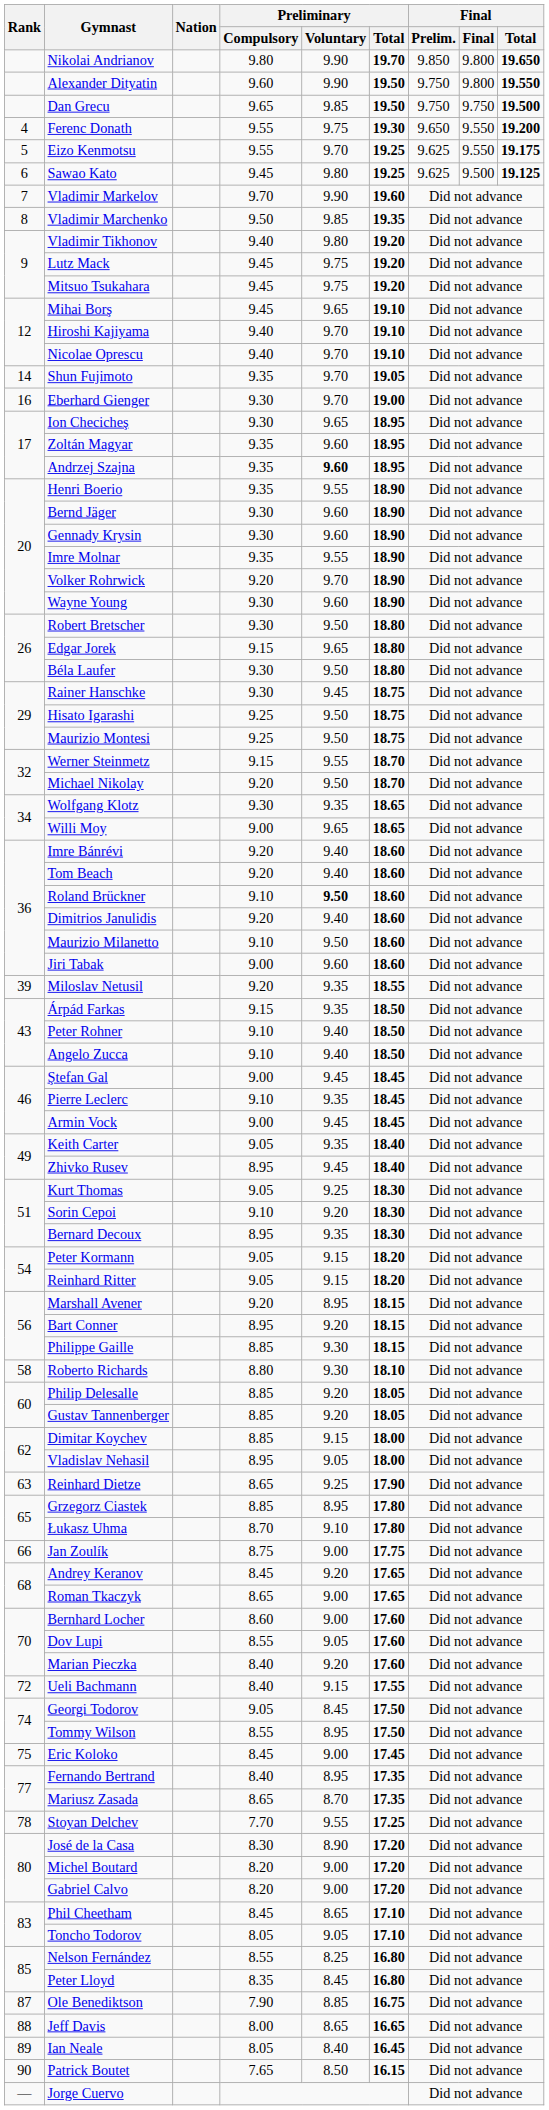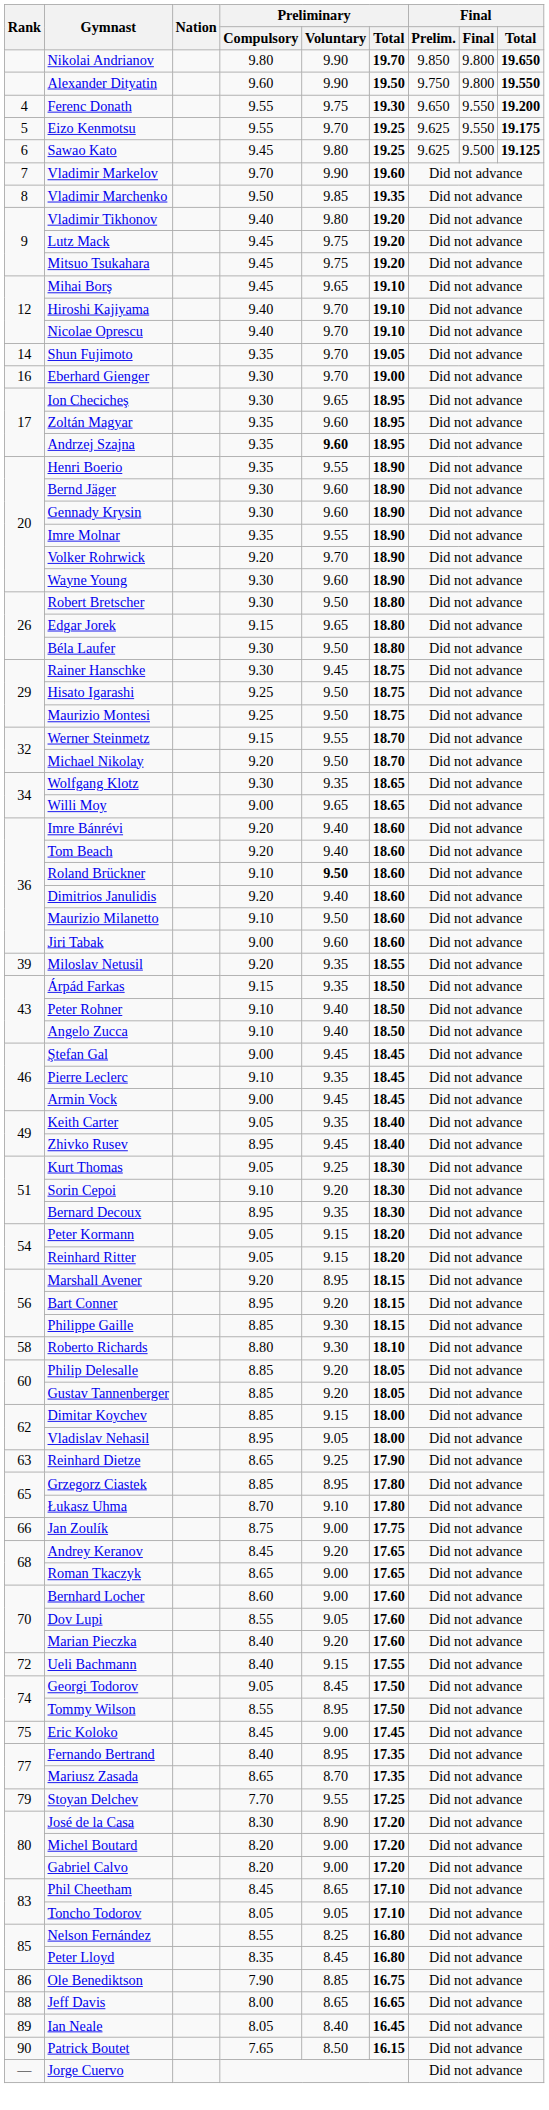- row: Dan Grecu | 9.65 | 9.85 | 19.50 | 9.750 | 9.750 | 19.500
Stoyan Delchev | Rank: 78 -> 79
Ole Benediktson | Rank: 87 -> 86
